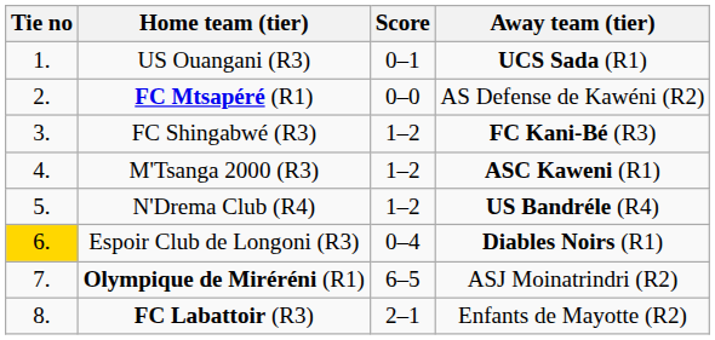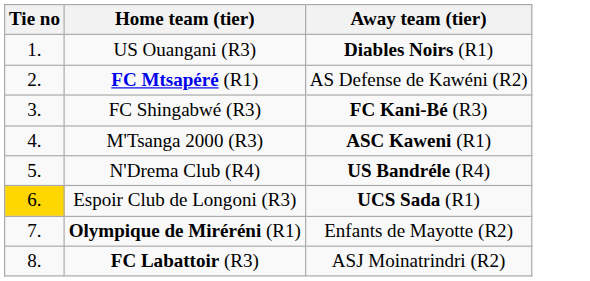- column: Score | 0–1 | 0–0 | 1–2 | 1–2 | 1–2 | 0–4 | 6–5 | 2–1
US Ouangani (R3) | Away team (tier): UCS Sada (R1) -> Diables Noirs (R1)
Espoir Club de Longoni (R3) | Away team (tier): Diables Noirs (R1) -> UCS Sada (R1)
Olympique de Miréréni (R1) | Away team (tier): ASJ Moinatrindri (R2) -> Enfants de Mayotte (R2)
FC Labattoir (R3) | Away team (tier): Enfants de Mayotte (R2) -> ASJ Moinatrindri (R2)
